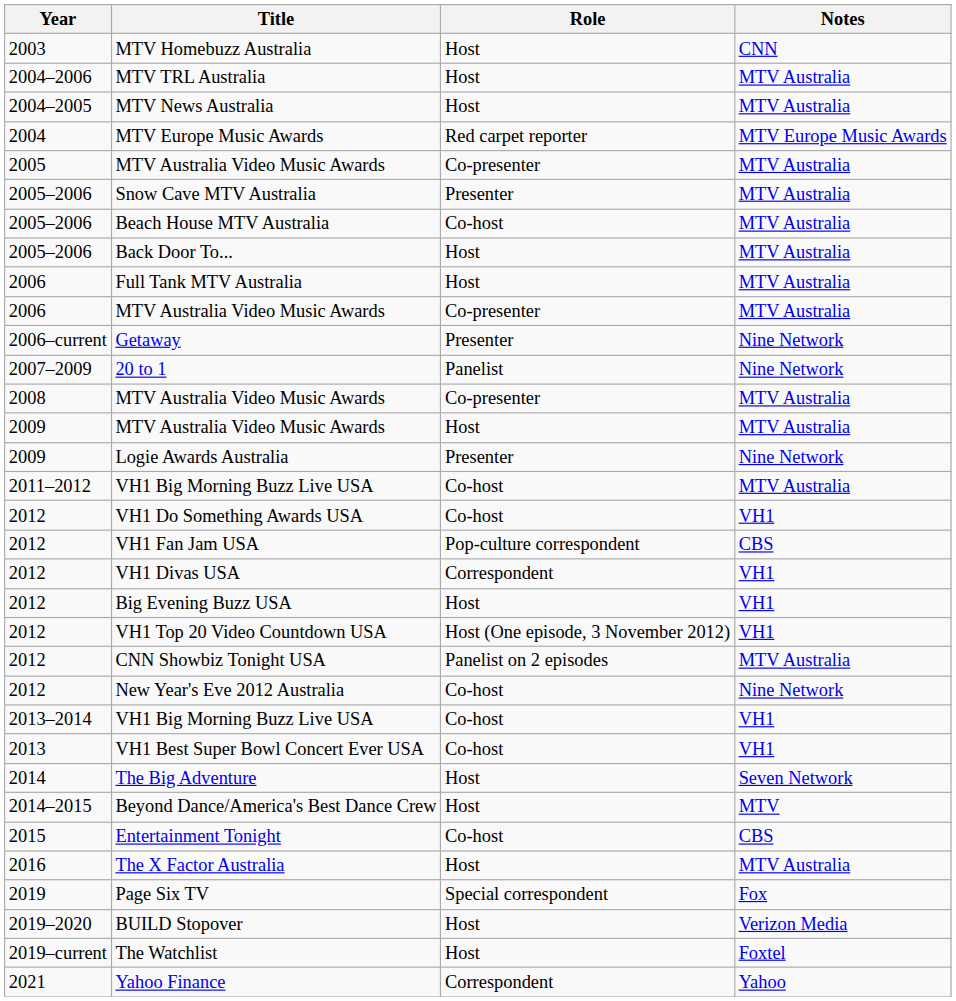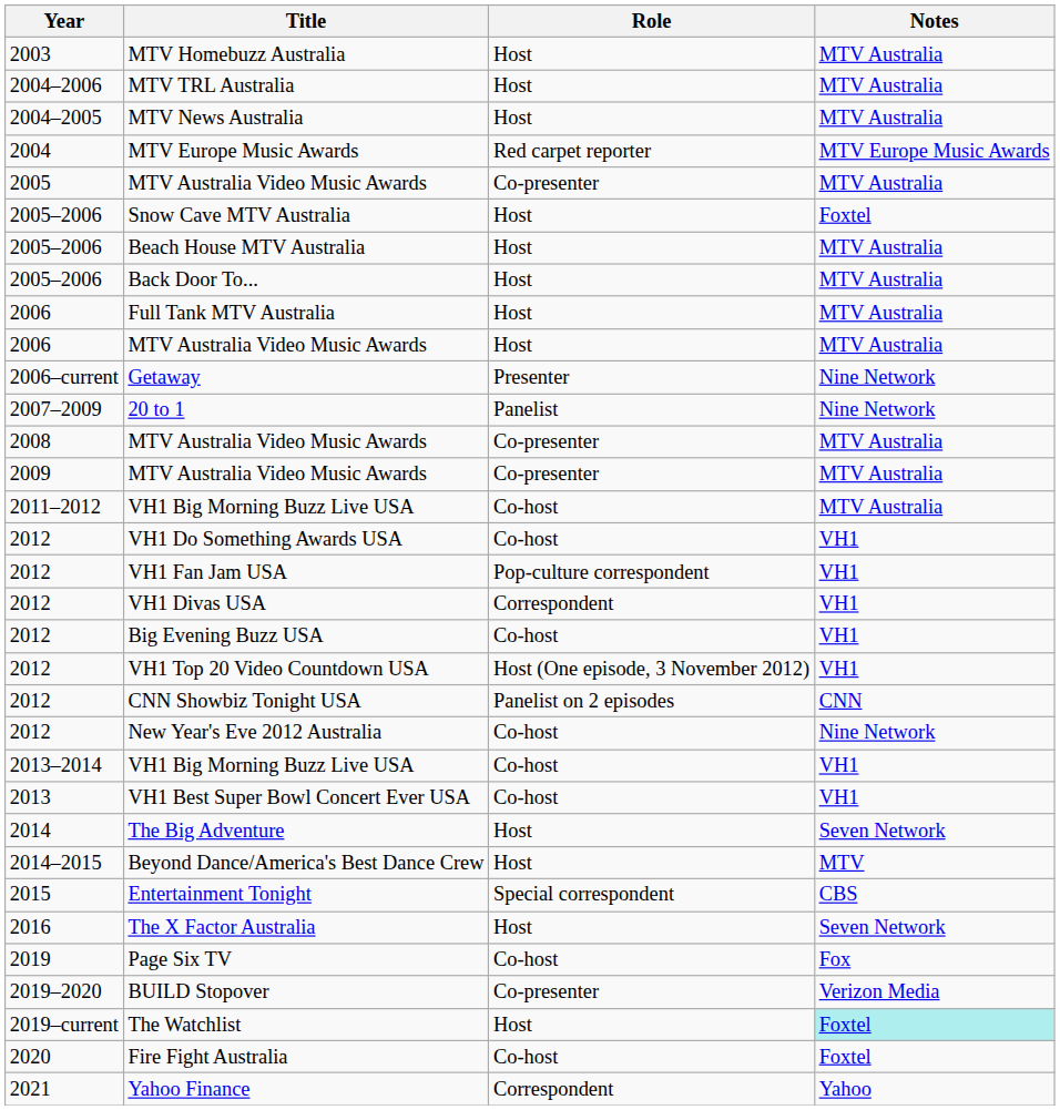MTV Homebuzz Australia | Notes: CNN -> MTV Australia
Snow Cave MTV Australia | Role: Presenter -> Host
Snow Cave MTV Australia | Notes: MTV Australia -> Foxtel
Beach House MTV Australia | Role: Co-host -> Host
2006 / MTV Australia Video Music Awards | Role: Co-presenter -> Host
2009 / MTV Australia Video Music Awards | Role: Host -> Co-presenter
- row: 2009 | Logie Awards Australia | Presenter | Nine Network
VH1 Fan Jam USA | Notes: CBS -> VH1
Big Evening Buzz USA | Role: Host -> Co-host
CNN Showbiz Tonight USA | Notes: MTV Australia -> CNN
Entertainment Tonight | Role: Co-host -> Special correspondent
The X Factor Australia | Notes: MTV Australia -> Seven Network
Page Six TV | Role: Special correspondent -> Co-host
BUILD Stopover | Role: Host -> Co-presenter
The Watchlist | Notes: no background -> paleturquoise background
+ row: 2020 | Fire Fight Australia | Co-host | Foxtel
